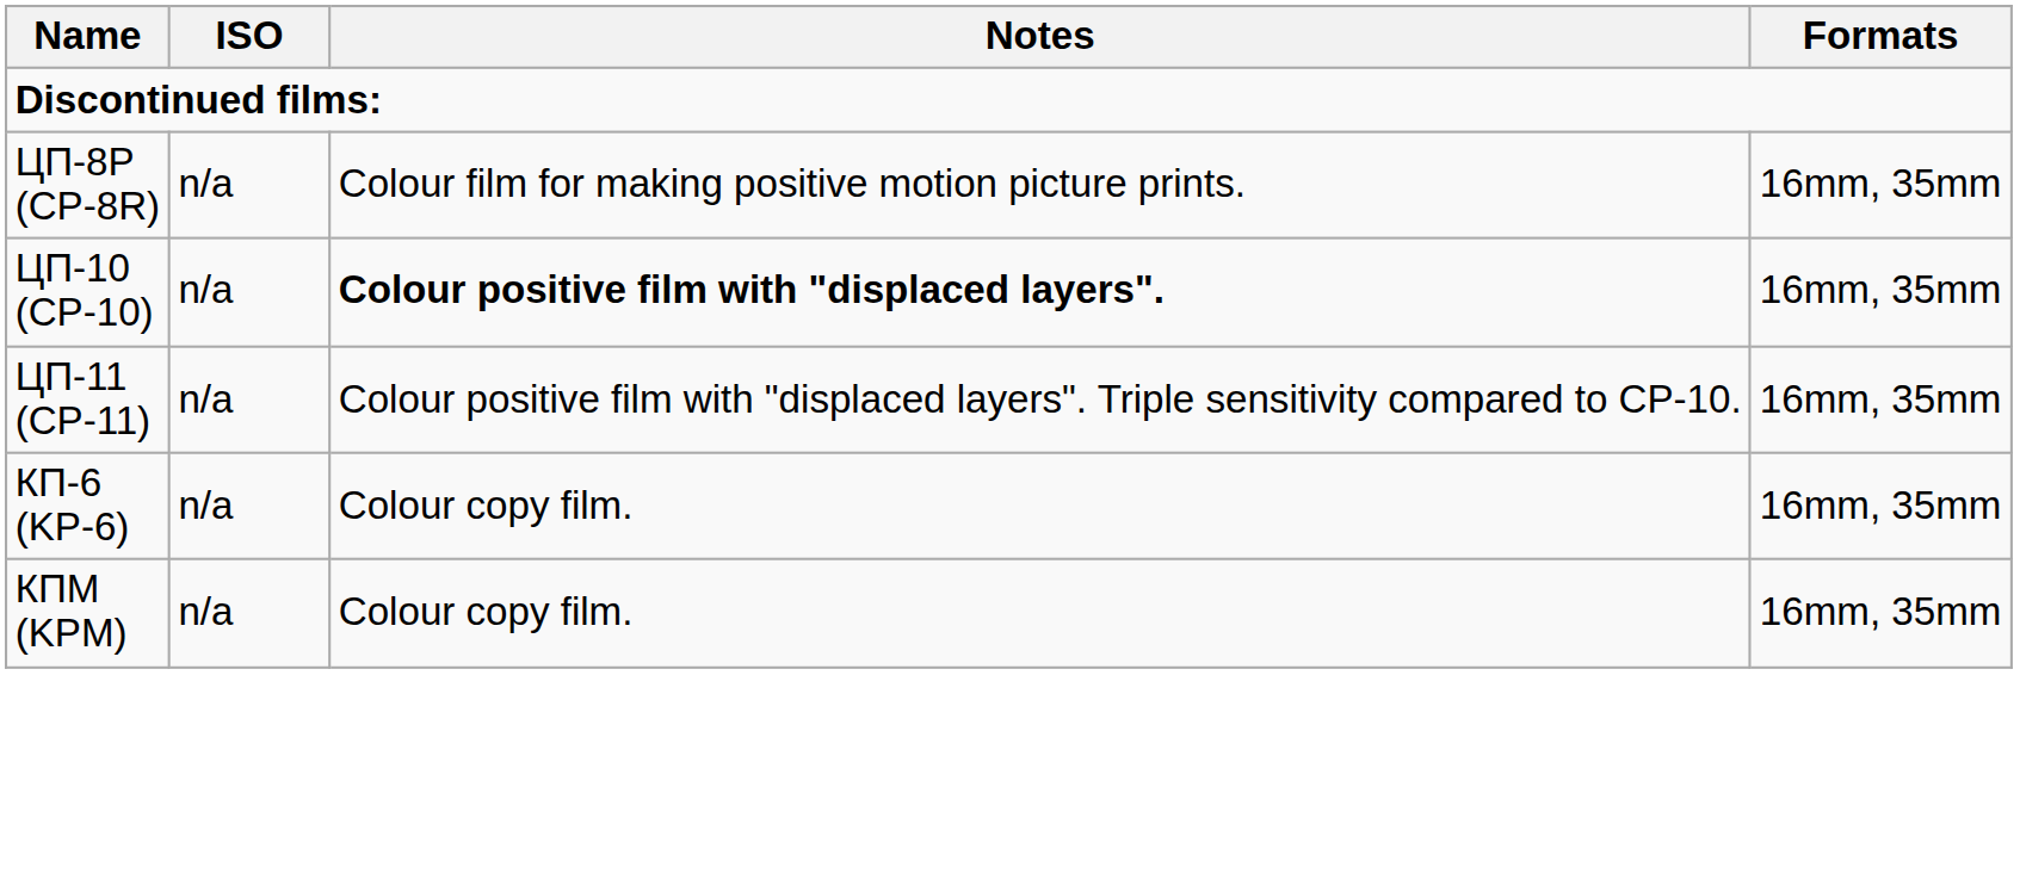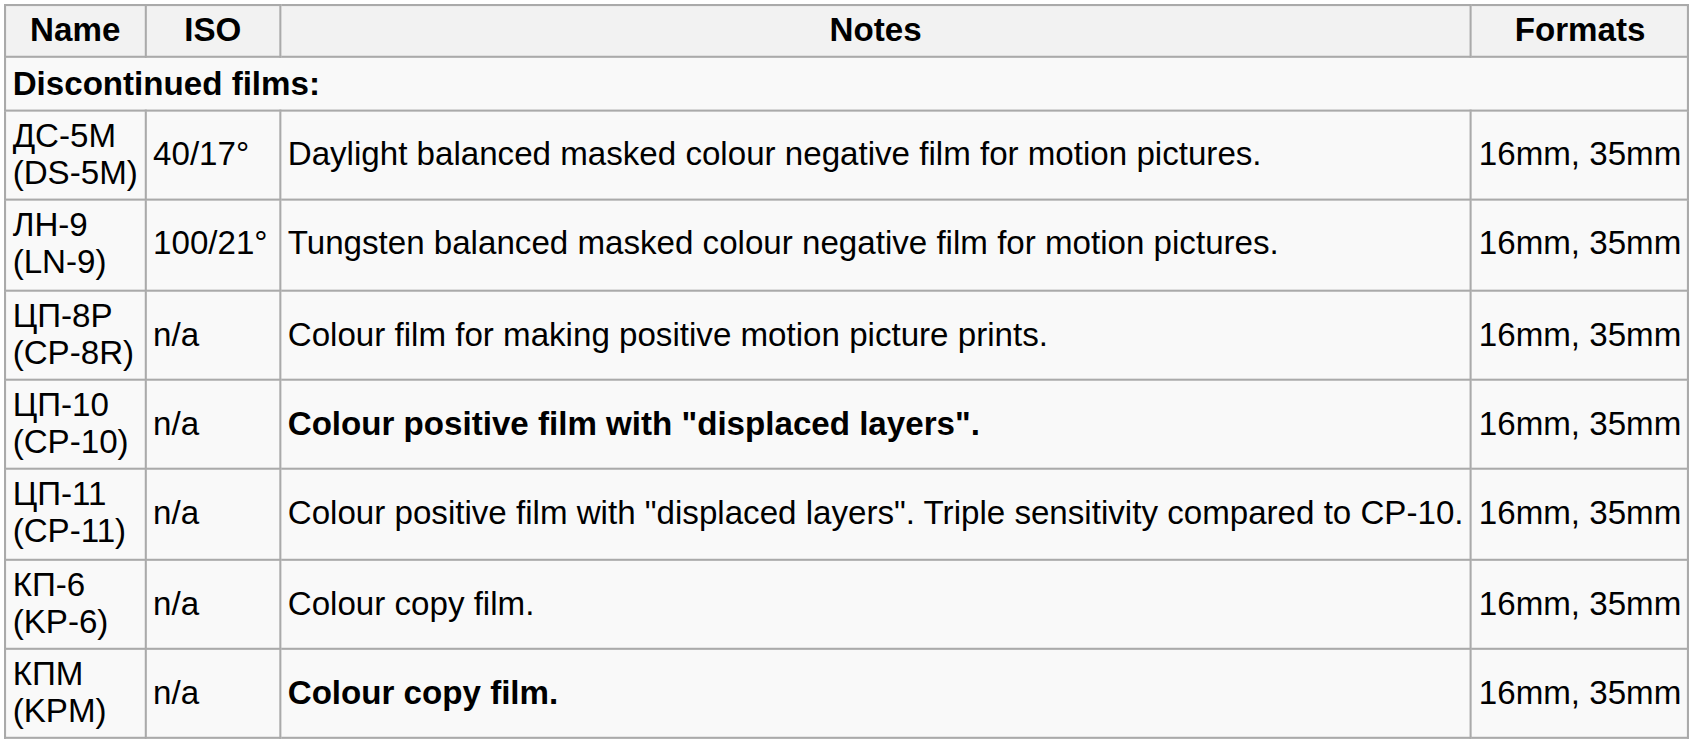+ row: ДС-5М (DS-5M) | 40/17° | Daylight balanced masked colour negative film for motion pictures. | 16mm, 35mm
+ row: ЛН-9 (LN-9) | 100/21° | Tungsten balanced masked colour negative film for motion pictures. | 16mm, 35mm
КПМ (KPM) | Notes: normal -> bold
